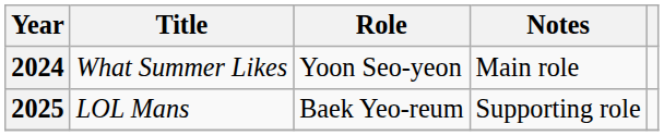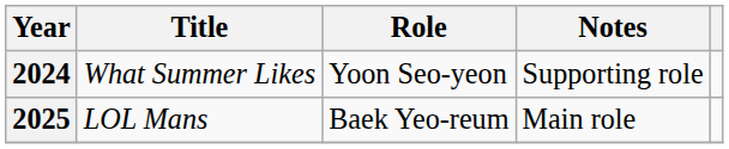2024 | Notes: Main role -> Supporting role
2025 | Notes: Supporting role -> Main role
